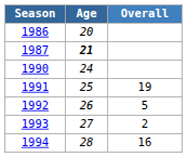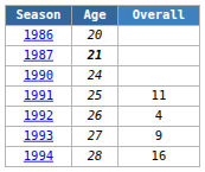1991 | Overall: 19 -> 11
1992 | Overall: 5 -> 4
1993 | Overall: 2 -> 9
